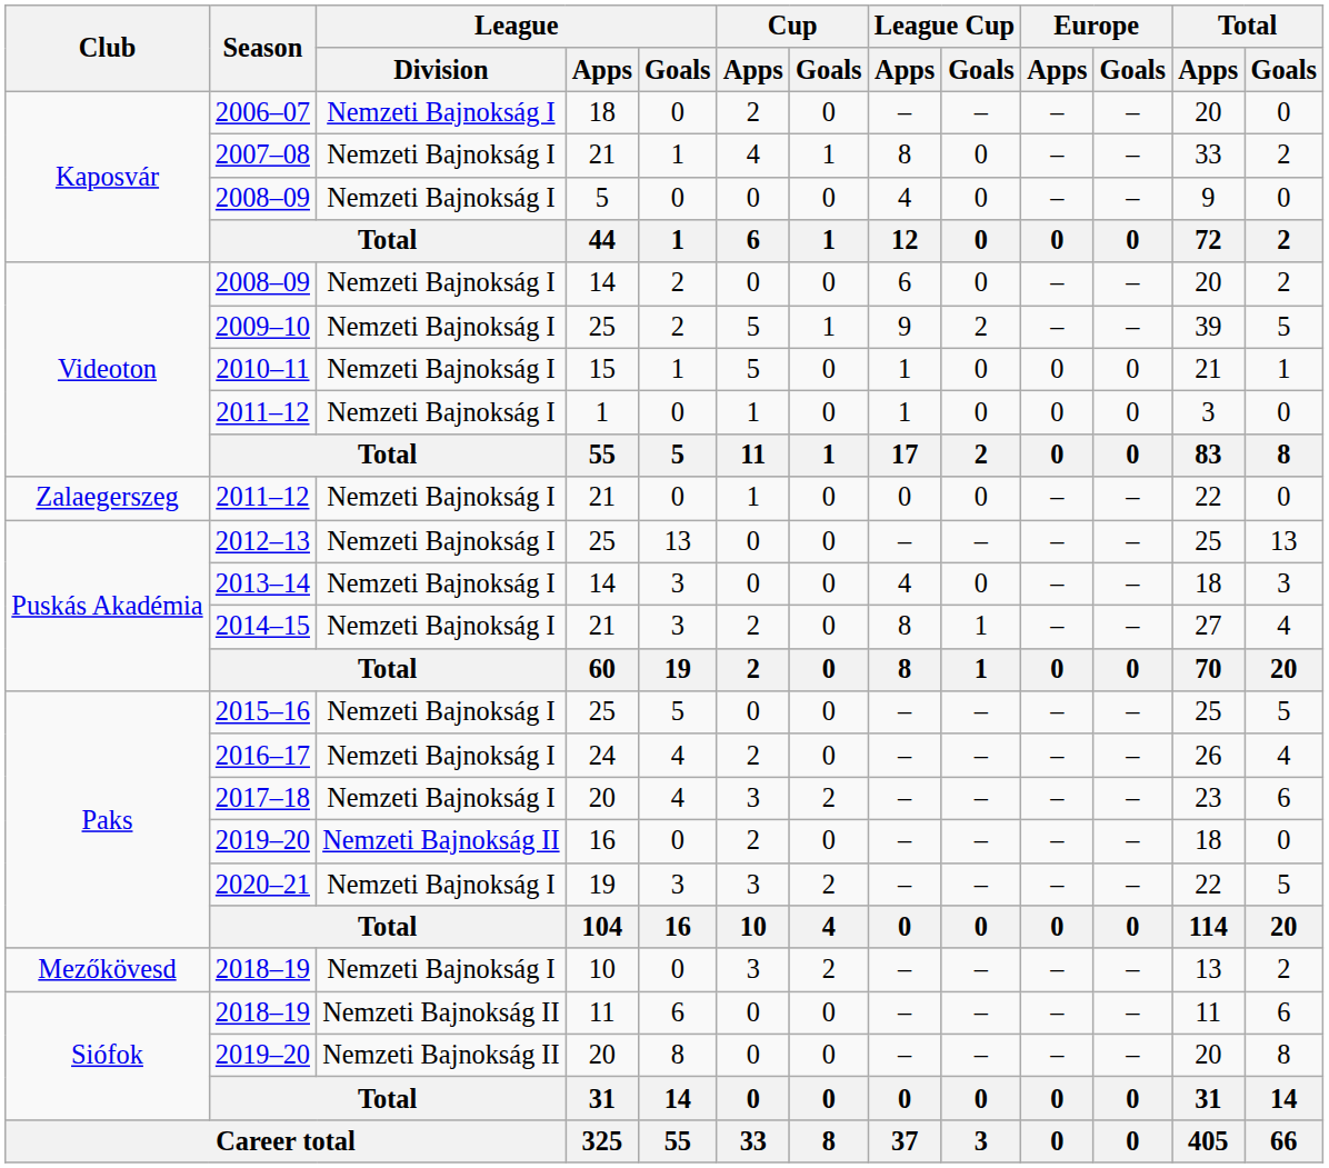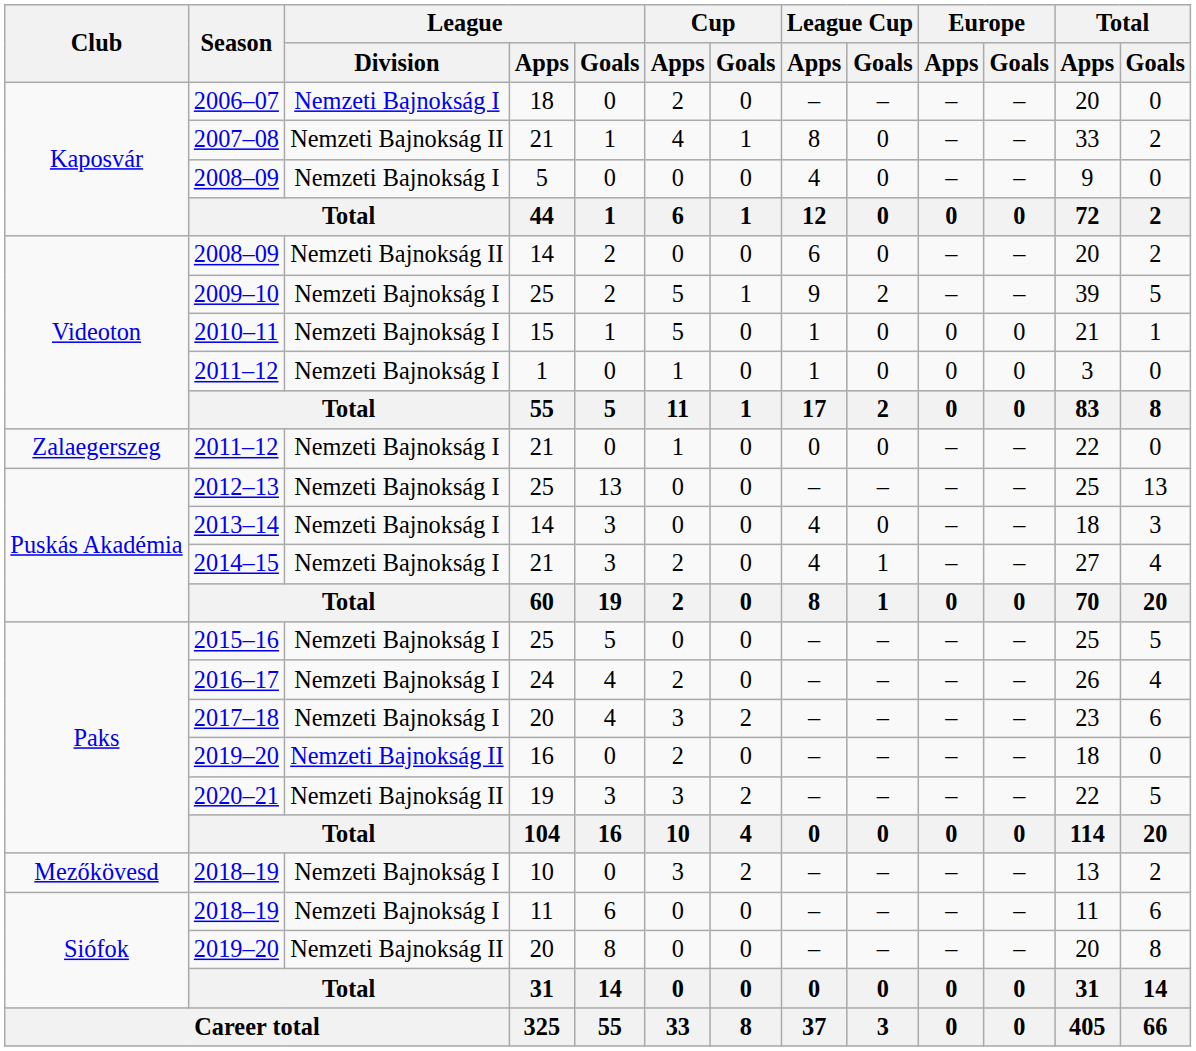2007–08 | League / Division: Nemzeti Bajnokság I -> Nemzeti Bajnokság II
2008–09 / 14 | League / Division: Nemzeti Bajnokság I -> Nemzeti Bajnokság II
2014–15 | League Cup / Apps: 8 -> 4
2020–21 | League / Division: Nemzeti Bajnokság I -> Nemzeti Bajnokság II
2018–19 / 11 | League / Division: Nemzeti Bajnokság II -> Nemzeti Bajnokság I
